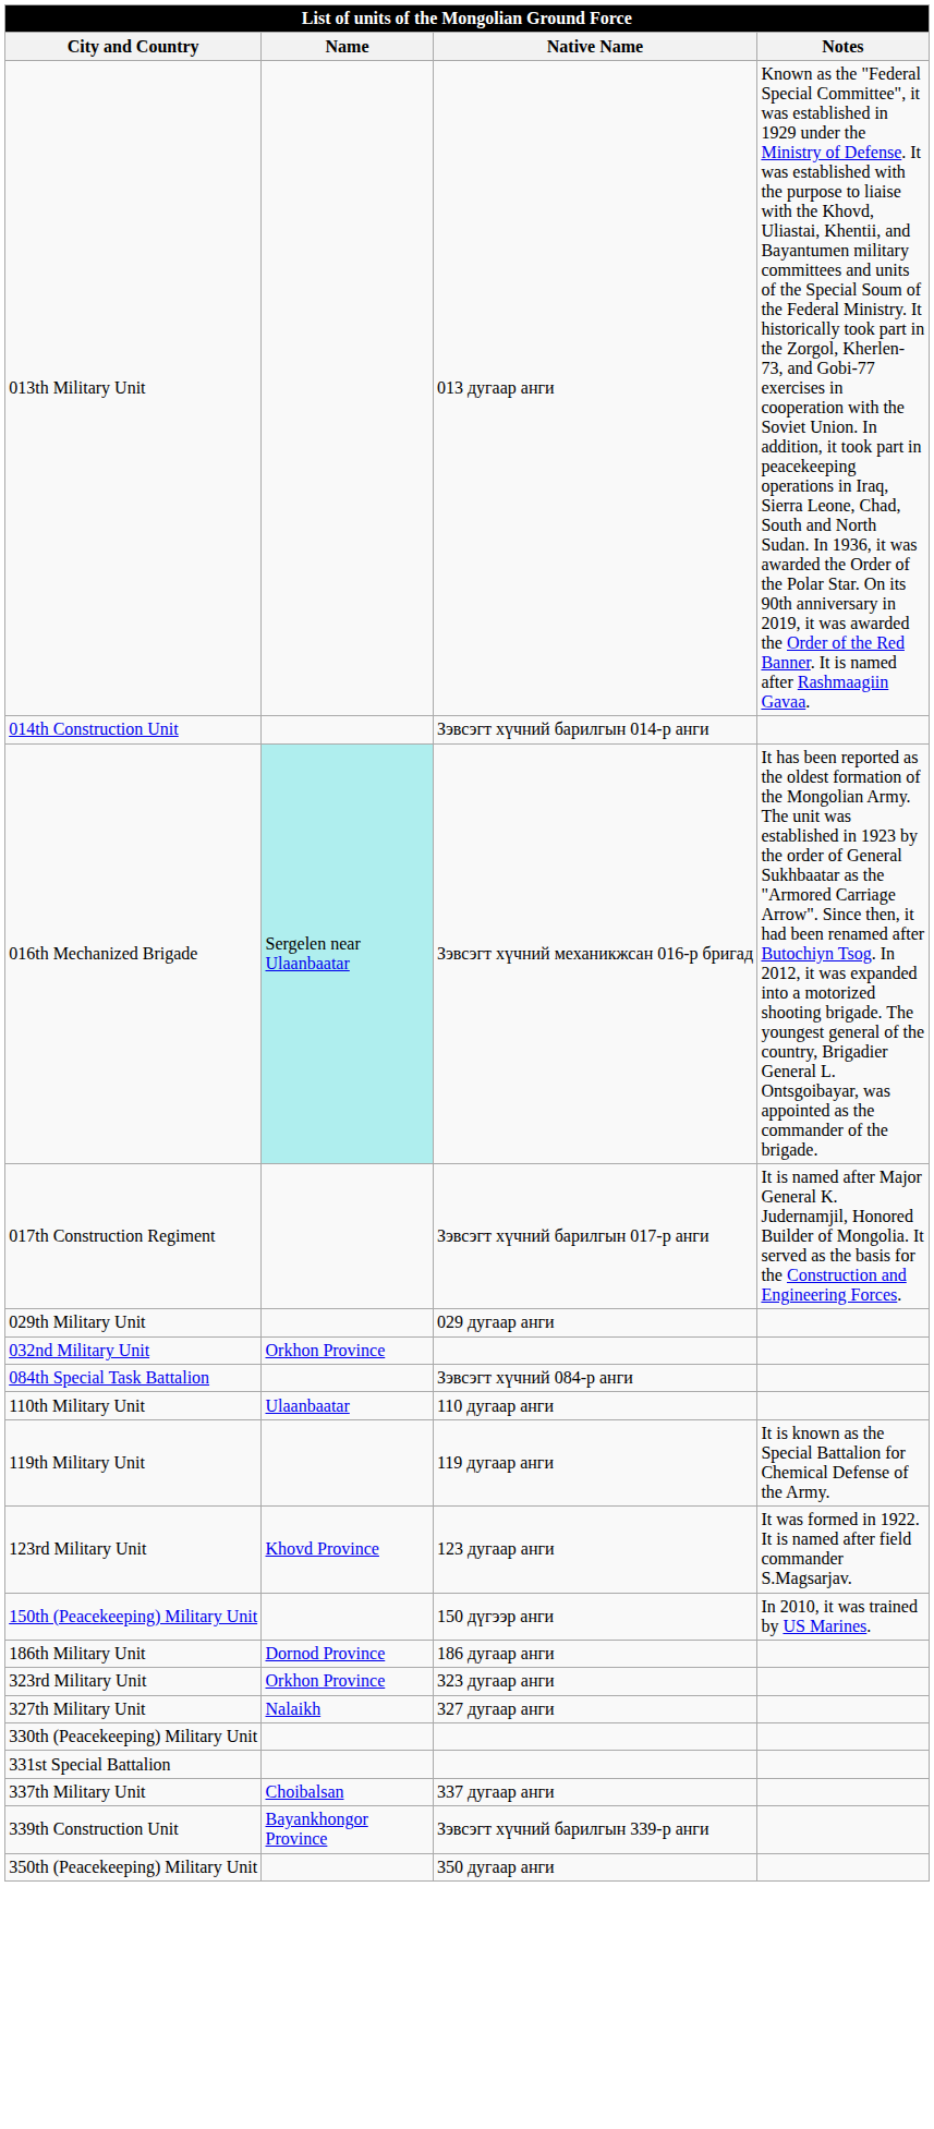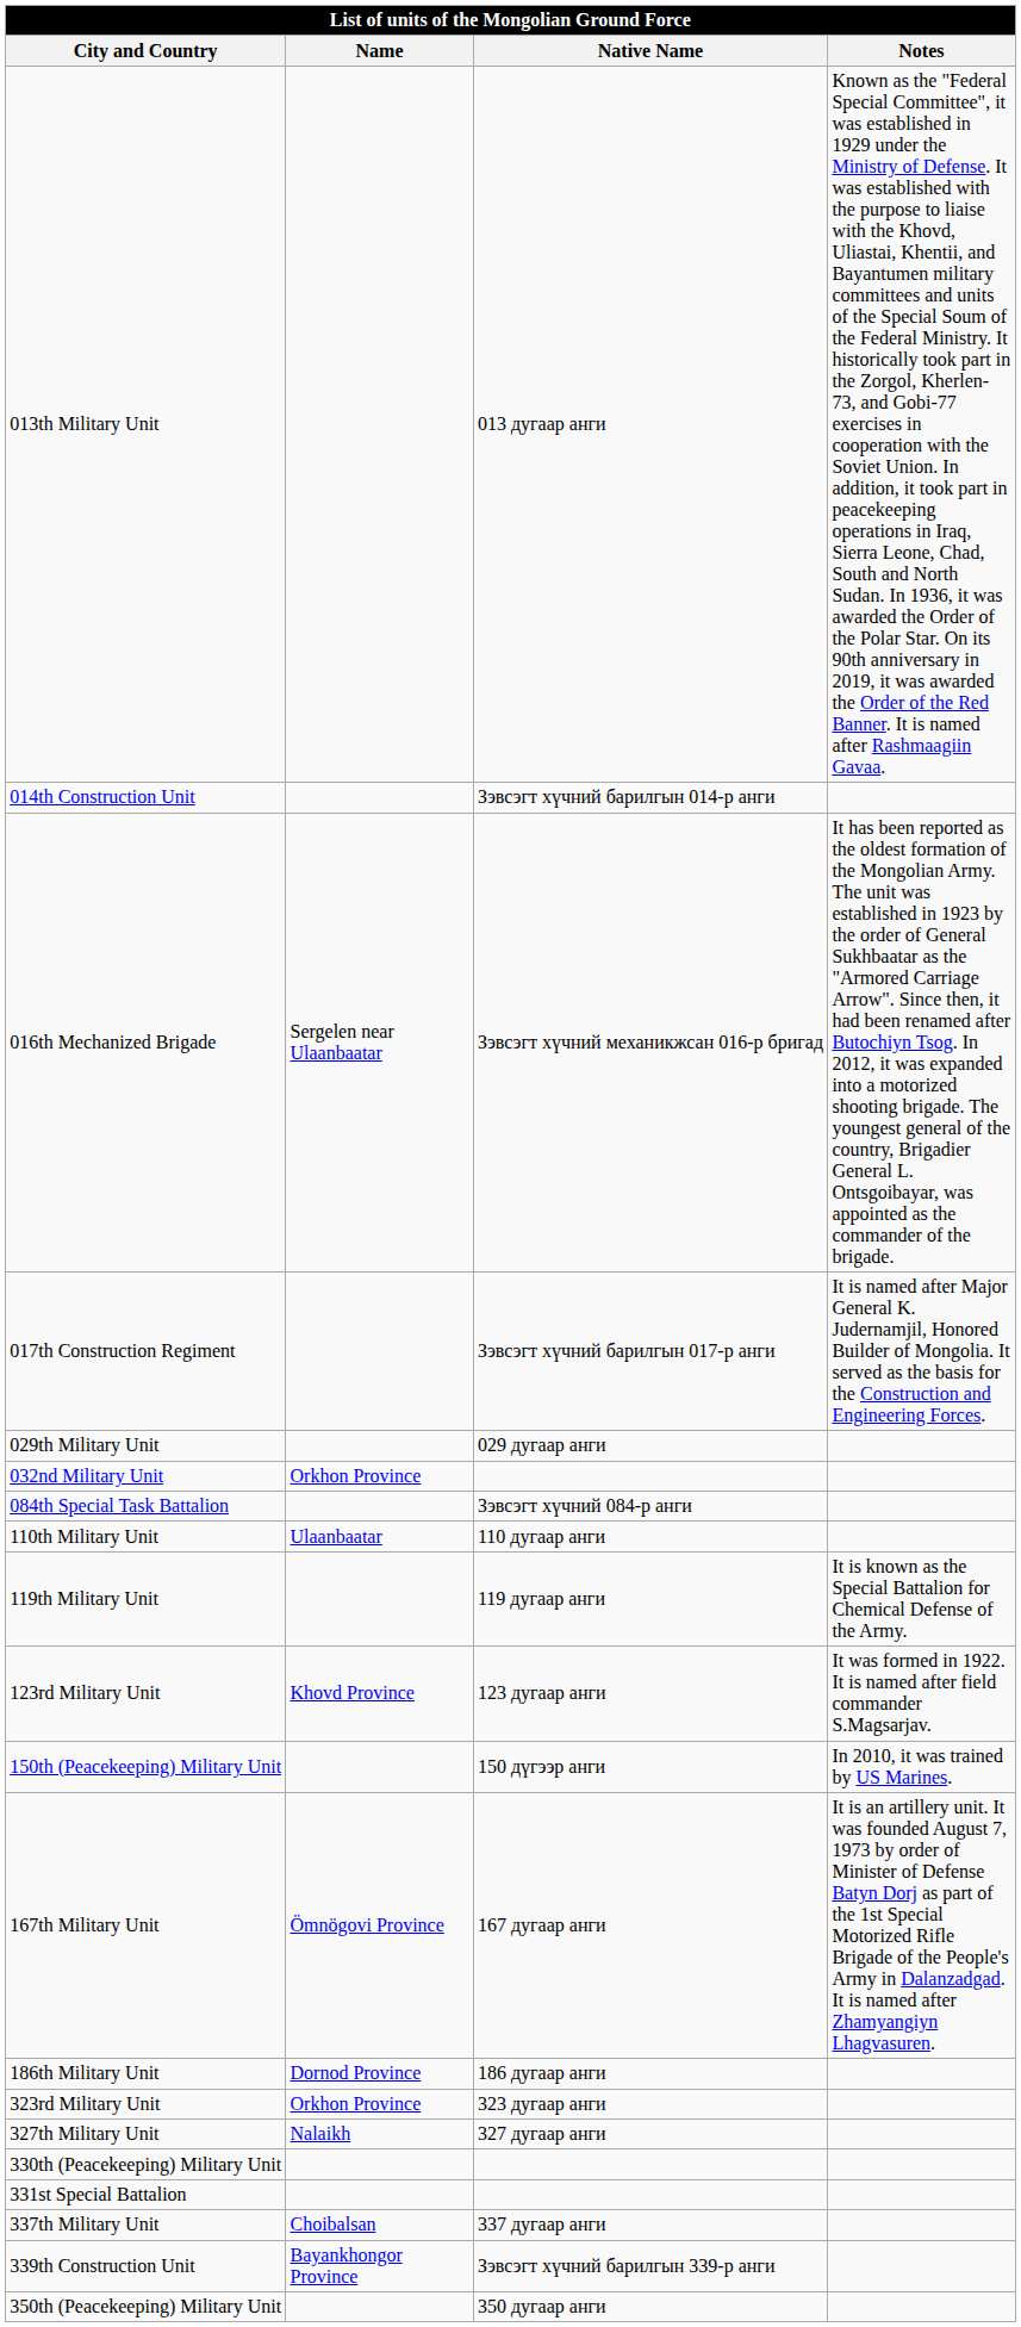016th Mechanized Brigade | Name: paleturquoise background -> no background
+ row: 167th Military Unit | Ömnögovi Province | 167 дугаар анги | It is an artillery unit. It was founded August 7, 1973 by order of Minister of Defense Batyn Dorj as part of the 1st Special Motorized Rifle Brigade of the People's Army in Dalanzadgad. It is named after Zhamyangiyn Lhagvasuren.
